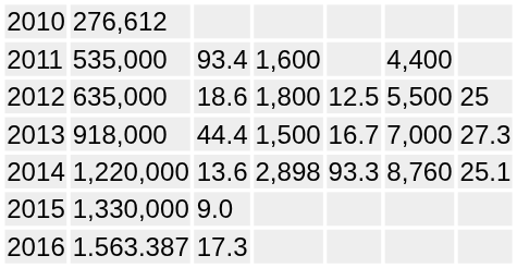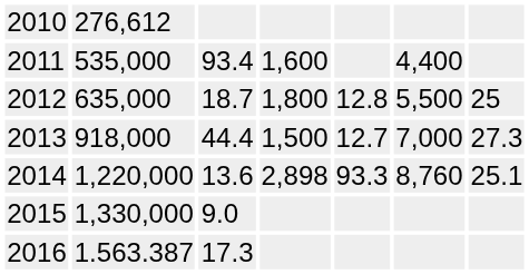2012 | column 3: 18.6 -> 18.7
2012 | column 5: 12.5 -> 12.8
2013 | column 5: 16.7 -> 12.7
